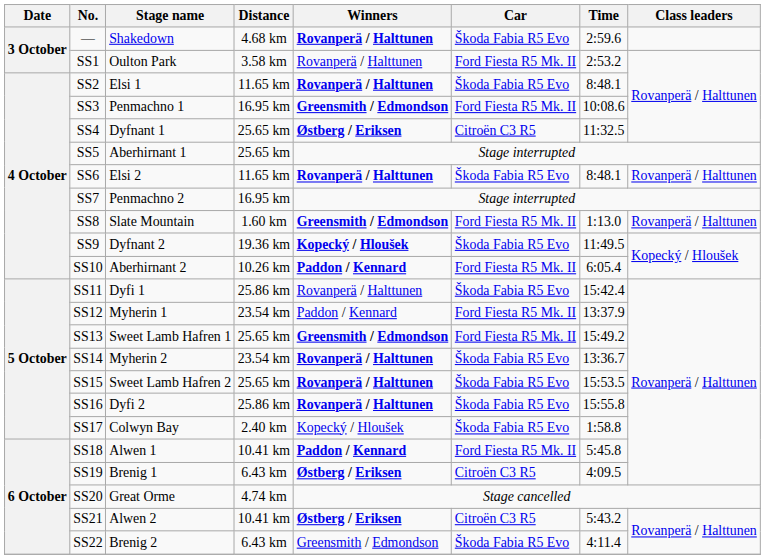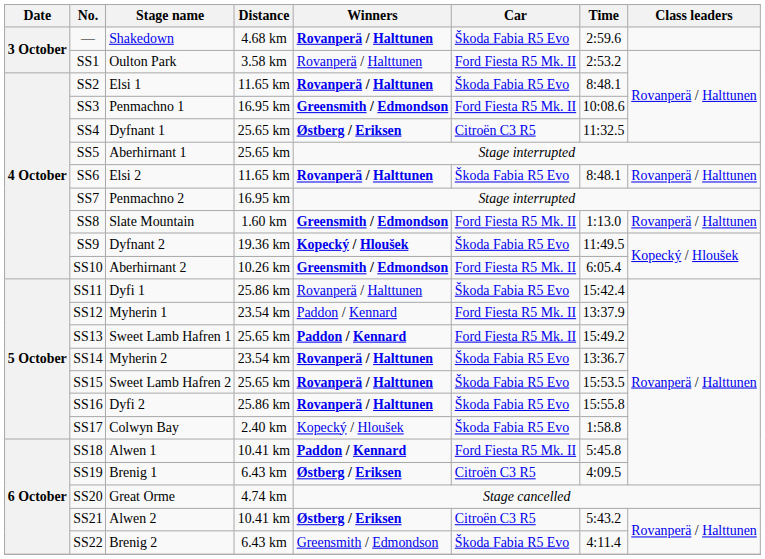SS10 | Winners: Paddon / Kennard -> Greensmith / Edmondson
SS13 | Winners: Greensmith / Edmondson -> Paddon / Kennard
